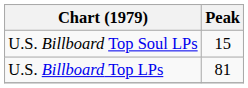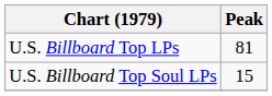rows swapped: U.S. Billboard Top LPs <-> U.S. Billboard Top Soul LPs
